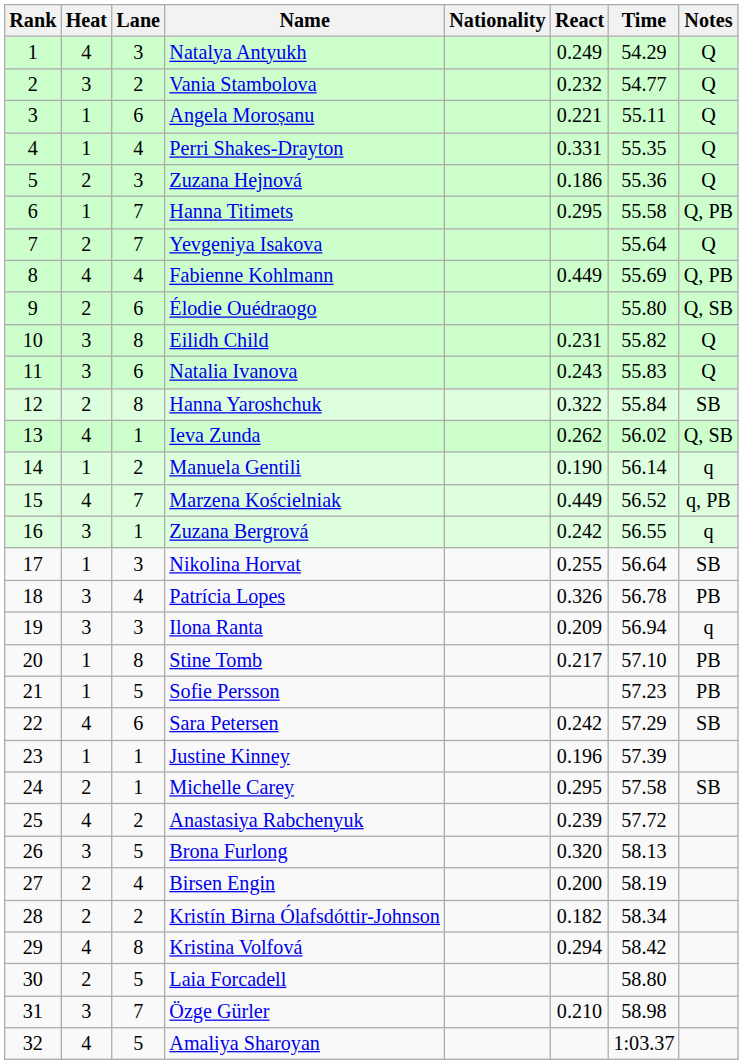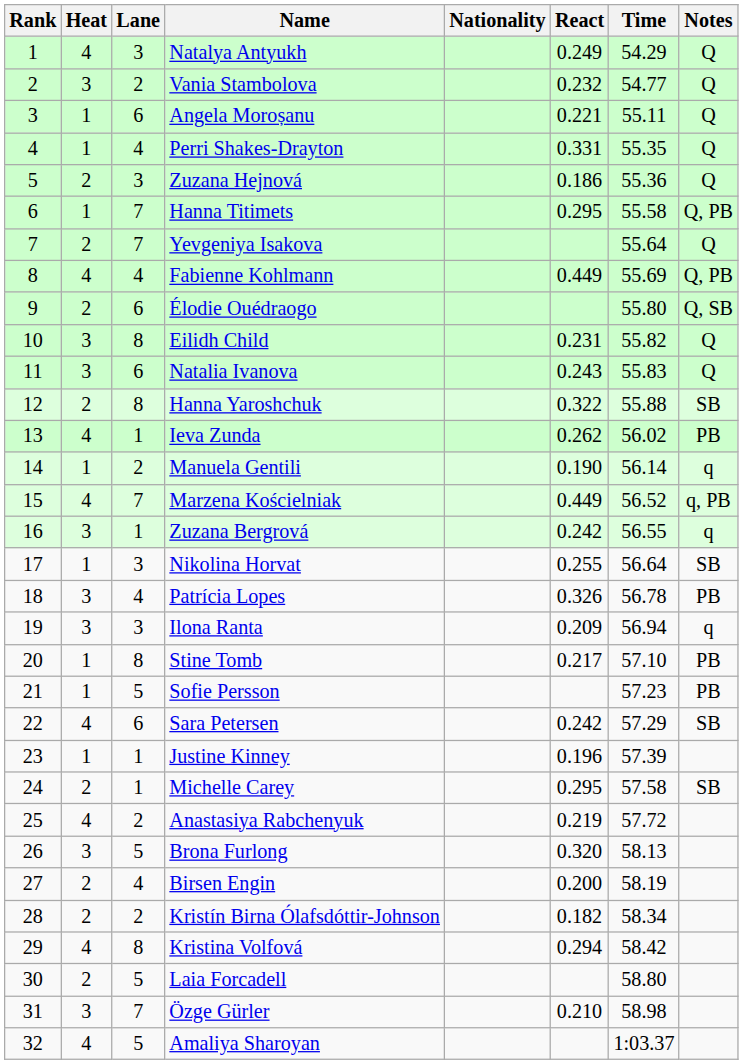Hanna Yaroshchuk | Time: 55.84 -> 55.88
Ieva Zunda | Notes: Q, SB -> PB
Anastasiya Rabchenyuk | React: 0.239 -> 0.219
